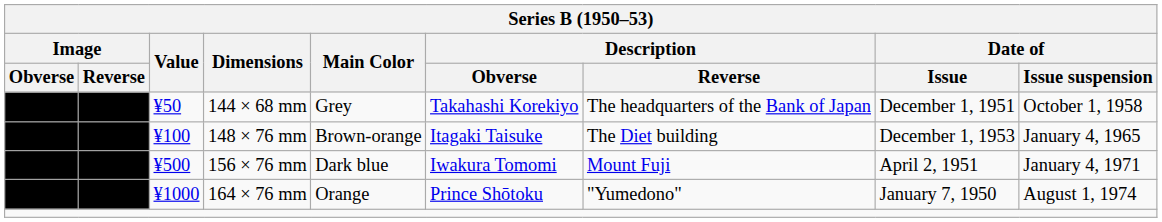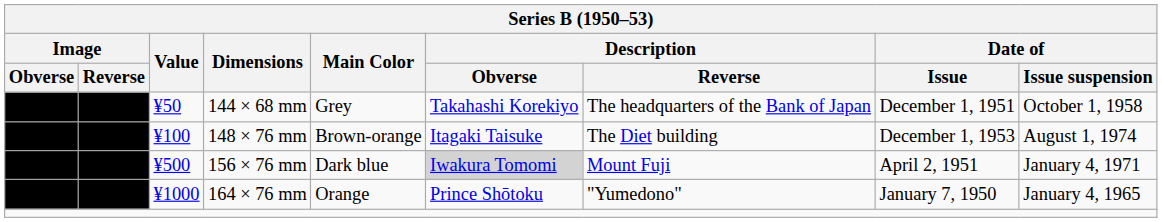148 × 76 mm | Date of / Issue suspension: January 4, 1965 -> August 1, 1974
156 × 76 mm | Description / Obverse: no background -> lightgrey background
164 × 76 mm | Date of / Issue suspension: August 1, 1974 -> January 4, 1965
